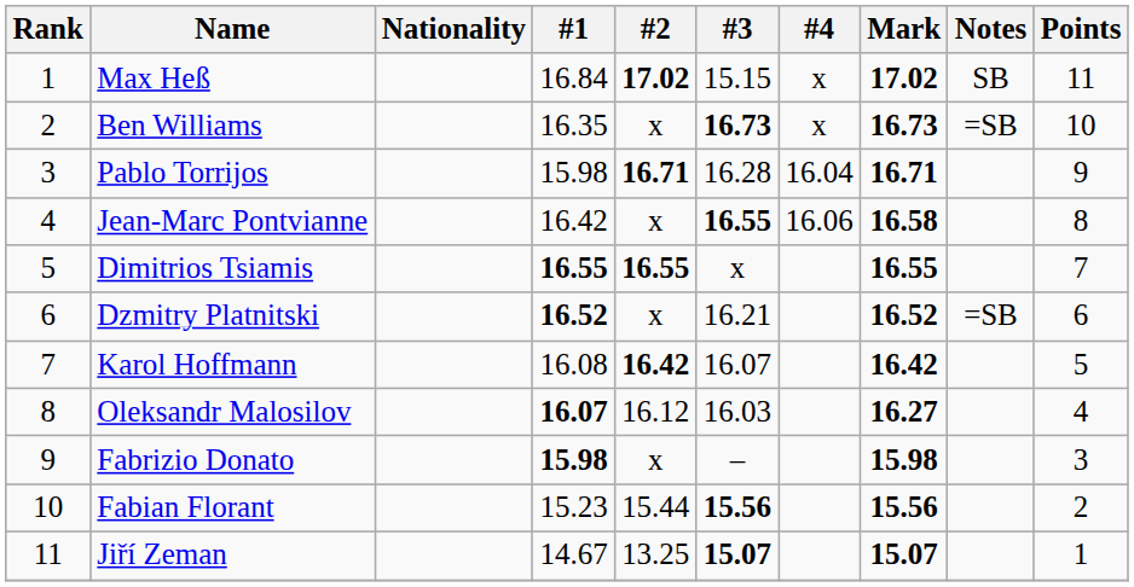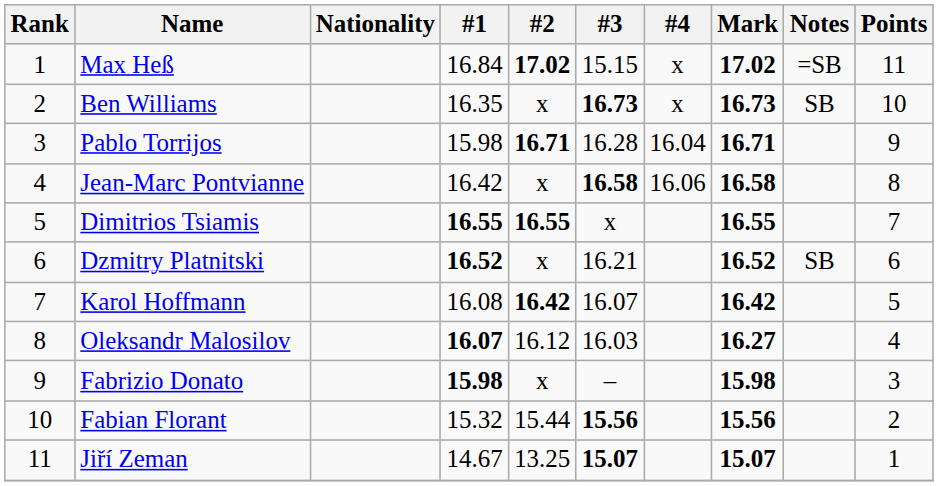Max Heß | Notes: SB -> =SB
Ben Williams | Notes: =SB -> SB
Jean-Marc Pontvianne | #3: 16.55 -> 16.58
Dzmitry Platnitski | Notes: =SB -> SB
Fabian Florant | #1: 15.23 -> 15.32
